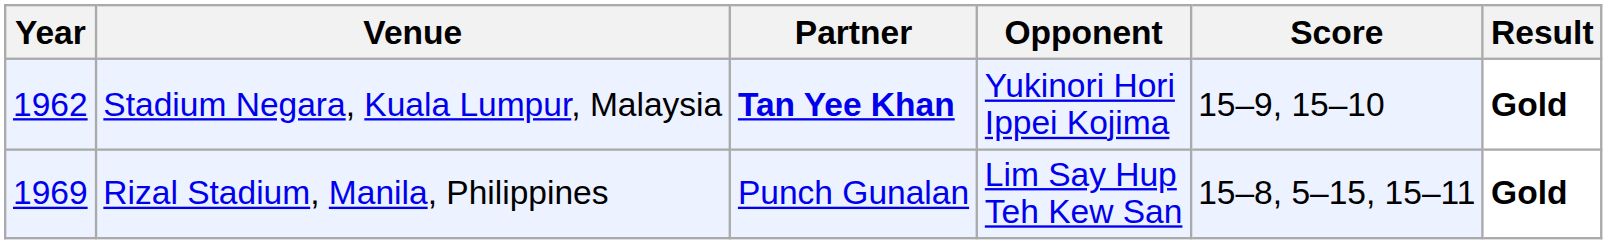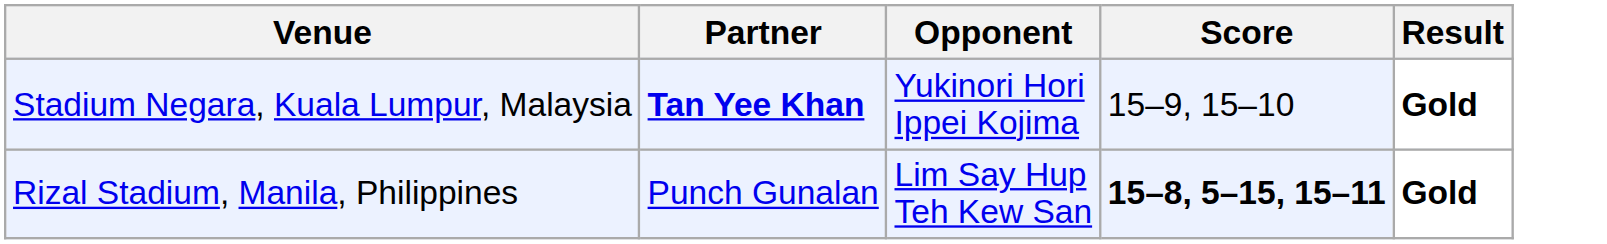- column: Year | 1962 | 1969
Rizal Stadium, Manila, Philippines | Score: normal -> bold
